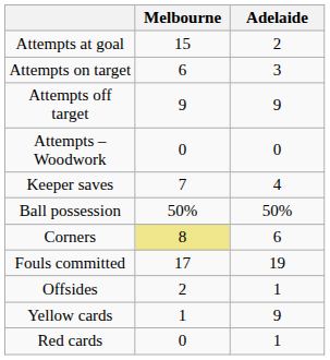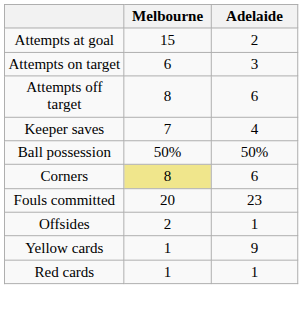Attempts off target | Melbourne: 9 -> 8
Attempts off target | Adelaide: 9 -> 6
- row: Attempts – Woodwork | 0 | 0
Fouls committed | Melbourne: 17 -> 20
Fouls committed | Adelaide: 19 -> 23
Red cards | Melbourne: 0 -> 1
